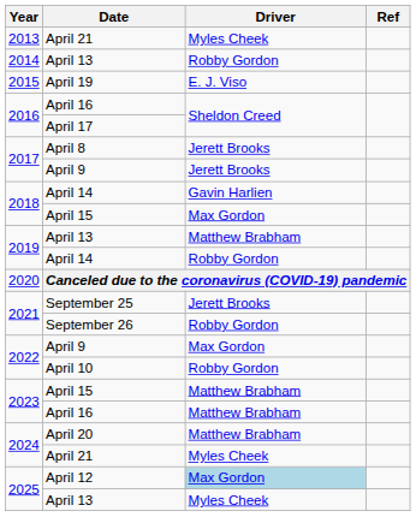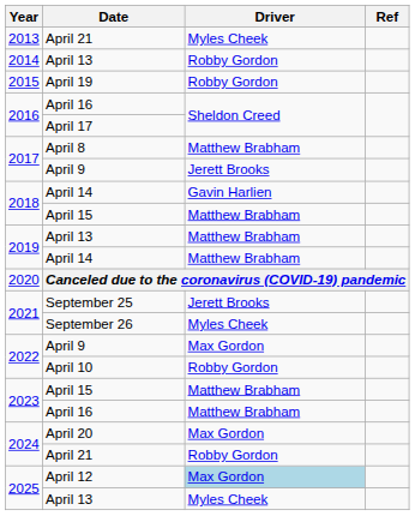April 19 | Driver: E. J. Viso -> Robby Gordon
April 8 | Driver: Jerett Brooks -> Matthew Brabham
2018 / April 15 | Driver: Max Gordon -> Matthew Brabham
2019 / April 14 | Driver: Robby Gordon -> Matthew Brabham
September 26 | Driver: Robby Gordon -> Myles Cheek
April 20 | Driver: Matthew Brabham -> Max Gordon
2024 / April 21 | Driver: Myles Cheek -> Robby Gordon
